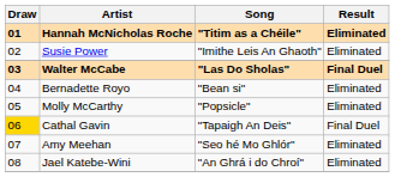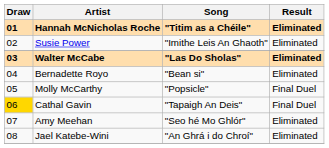Walter McCabe | Result: Final Duel -> Eliminated
Molly McCarthy | Result: Eliminated -> Final Duel
